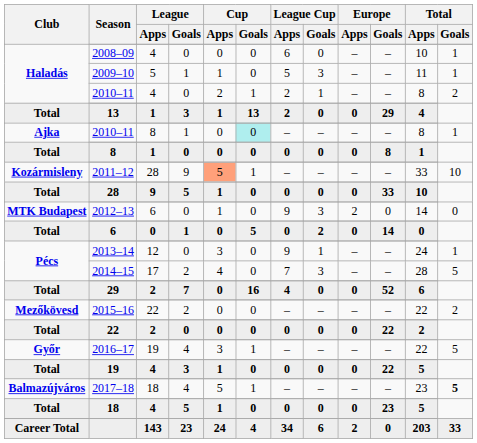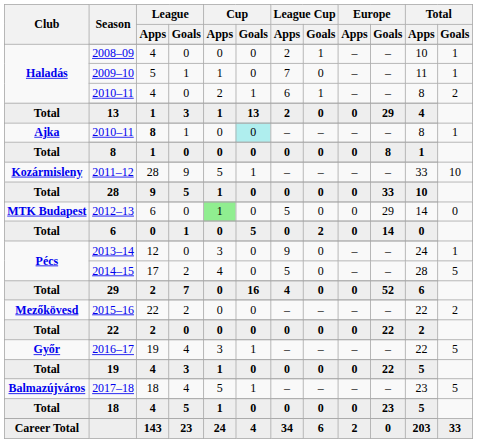2008–09 | League Cup / Apps: 6 -> 2
2008–09 | League Cup / Goals: 0 -> 1
2009–10 | League Cup / Apps: 5 -> 7
2009–10 | League Cup / Goals: 3 -> 0
Haladás / 2010–11 | League Cup / Apps: 2 -> 6
Ajka / 2010–11 | League / Apps: normal -> bold
2011–12 | Cup / Apps: lightsalmon background -> no background
2012–13 | Cup / Apps: no background -> lightgreen background
2012–13 | League Cup / Apps: 9 -> 5
2012–13 | League Cup / Goals: 3 -> 0
2012–13 | Europe / Apps: 2 -> 0
2012–13 | Europe / Goals: 0 -> 29
2013–14 | League Cup / Goals: 1 -> 0
2014–15 | League Cup / Apps: 7 -> 5
2014–15 | League Cup / Goals: 3 -> 0
2017–18 | Total / Goals: bold -> normal
